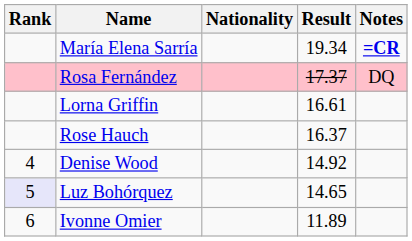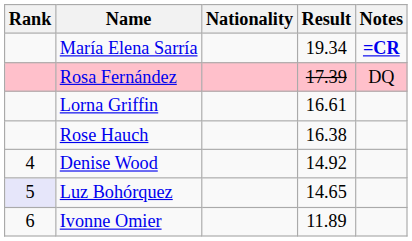Rosa Fernández | Result: 17.37 -> 17.39
Rose Hauch | Result: 16.37 -> 16.38
